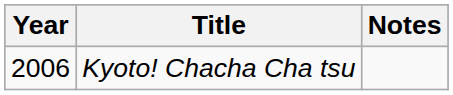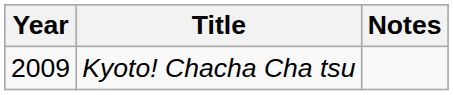Kyoto! Chacha Cha tsu | Year: 2006 -> 2009
